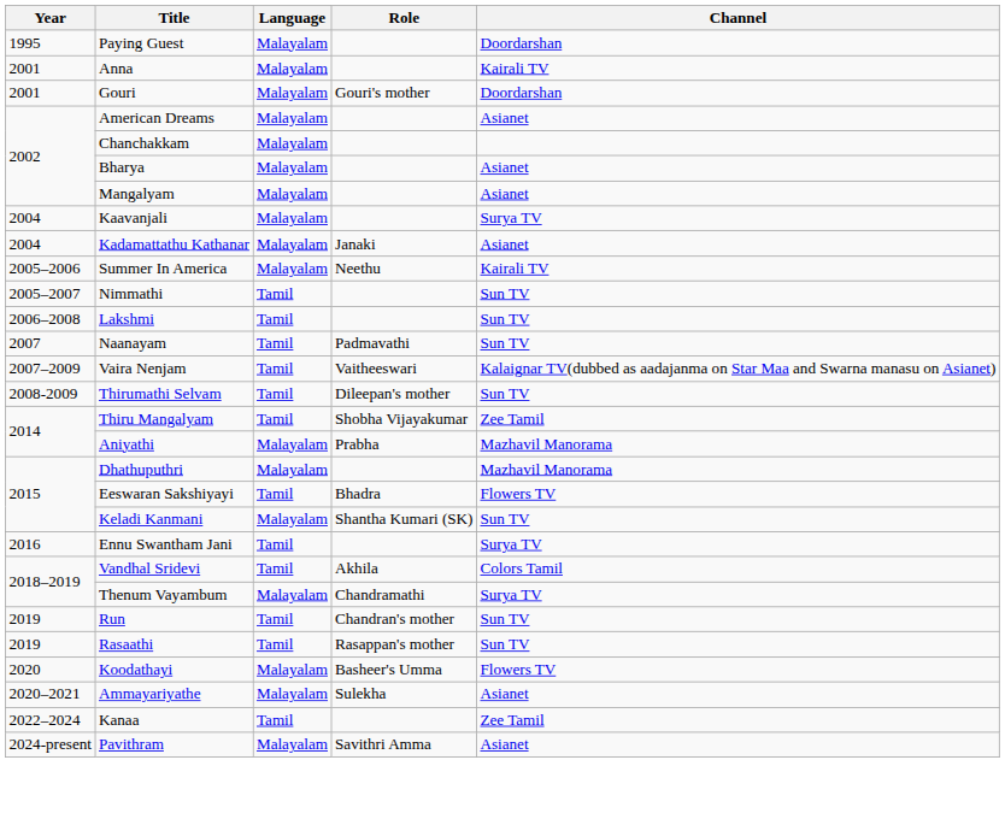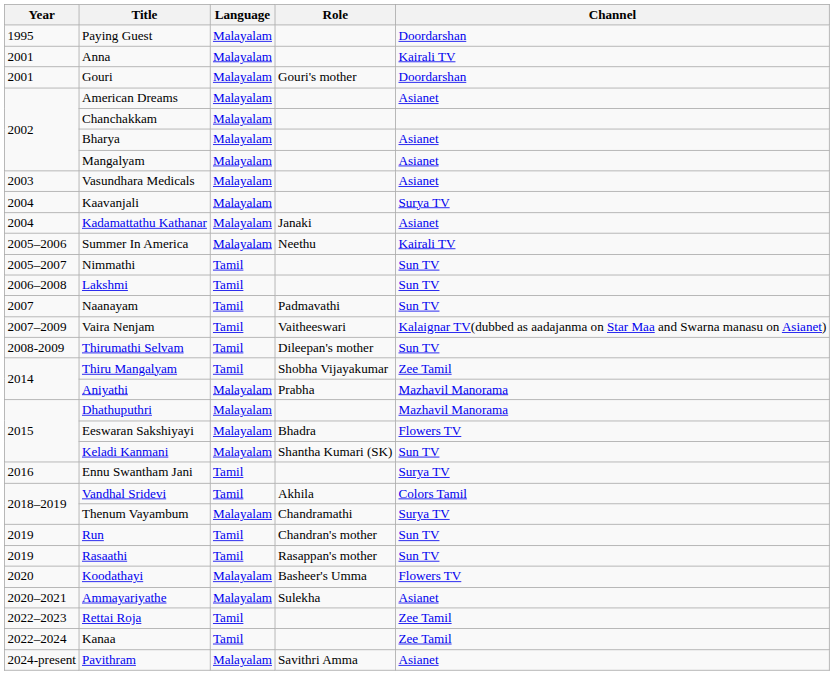+ row: 2003 | Vasundhara Medicals | Malayalam | Asianet
Eeswaran Sakshiyayi | Language: Tamil -> Malayalam
+ row: 2022–2023 | Rettai Roja | Tamil | Zee Tamil
